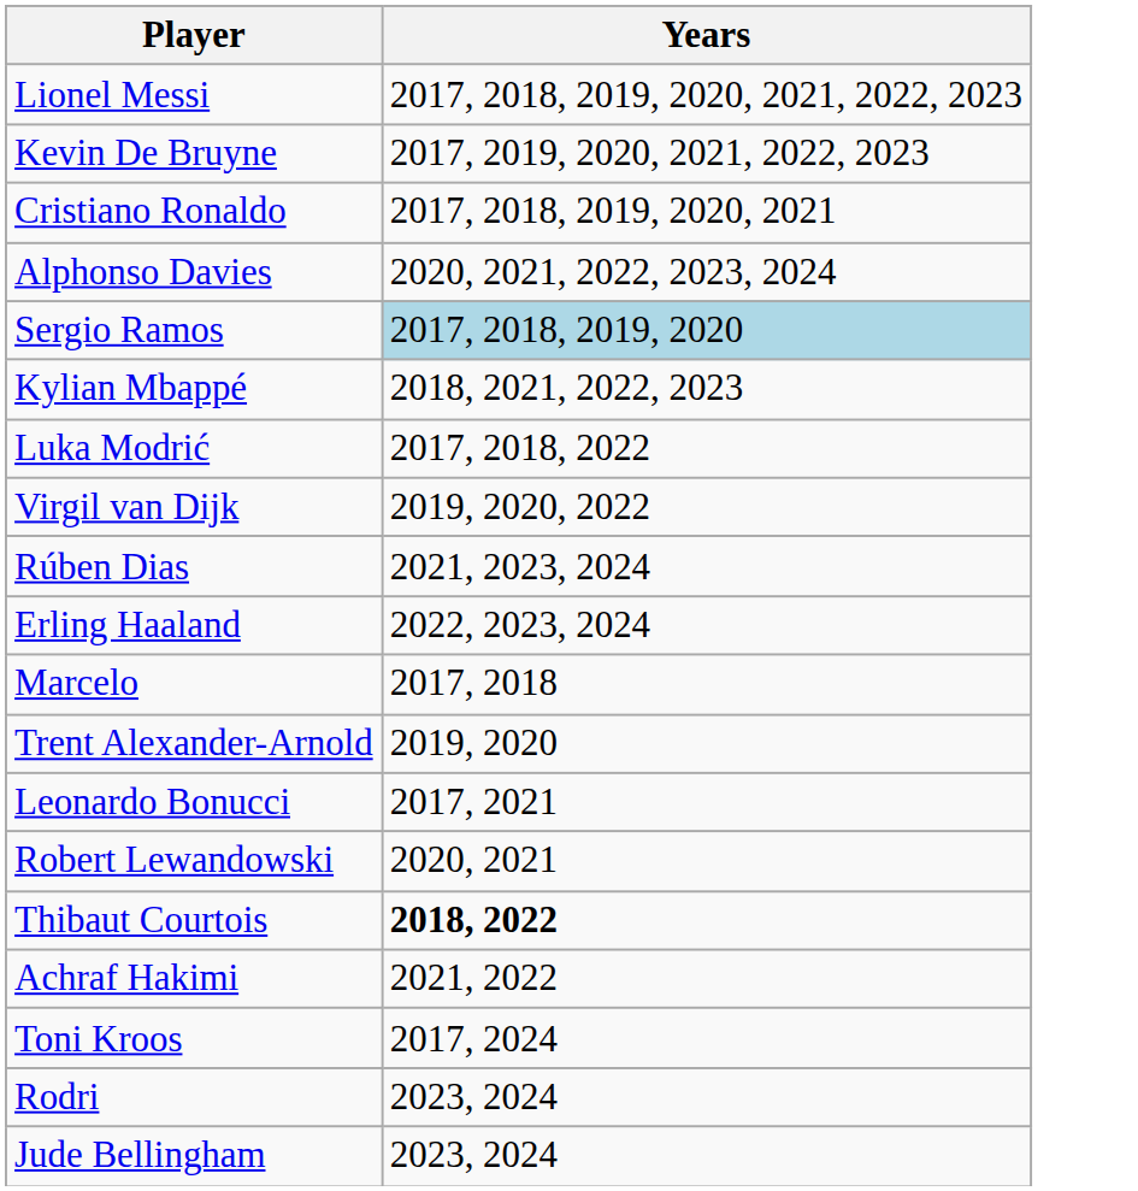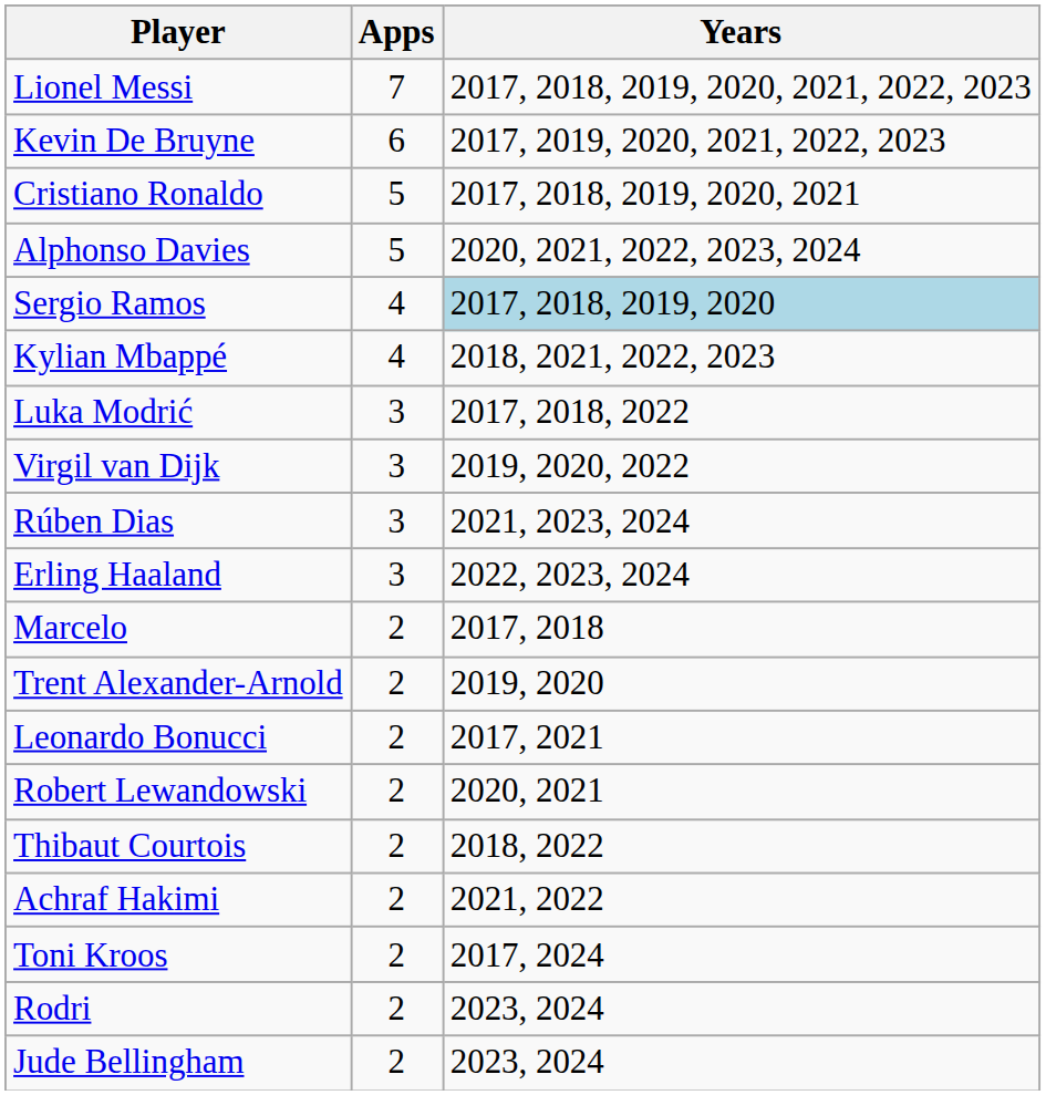+ column: Apps | 7 | 6 | 5 | 5 | 4 | 4 | 3 | 3 | 3 | 3 | 2 | 2 | 2 | 2 | 2 | 2 | 2 | 2 | 2
Thibaut Courtois | Years: bold -> normal
